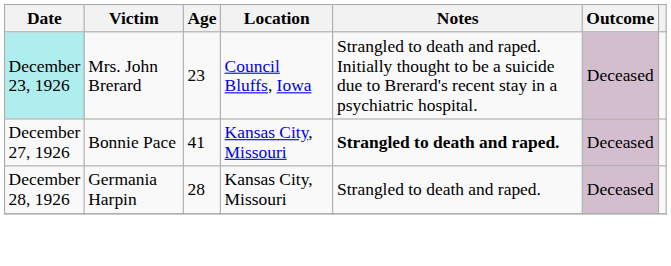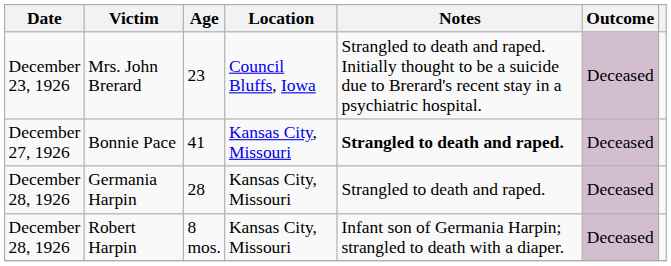Mrs. John Brerard | Date: paleturquoise background -> no background
+ row: December 28, 1926 | Robert Harpin | 8 mos. | Kansas City, Missouri | Infant son of Germania Harpin; strangled to death with a diaper. | Deceased
